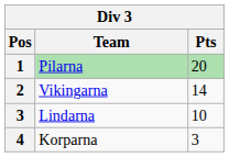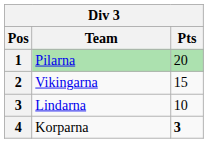Vikingarna | Pts: 14 -> 15
Korparna | Pts: normal -> bold
